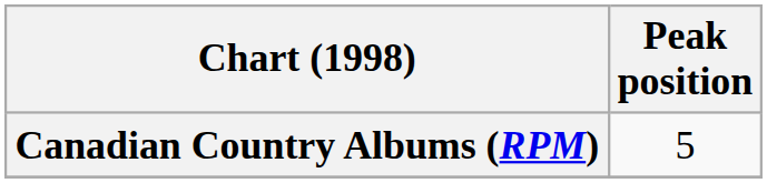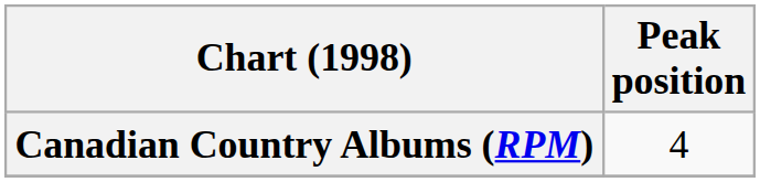Canadian Country Albums (RPM) | Peak position: 5 -> 4
